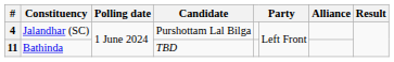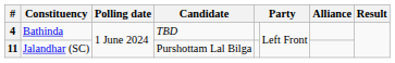4 | Constituency: Jalandhar (SC) -> Bathinda
4 | Candidate: Purshottam Lal Bilga -> TBD
11 | Constituency: Bathinda -> Jalandhar (SC)
11 | Candidate: TBD -> Purshottam Lal Bilga
